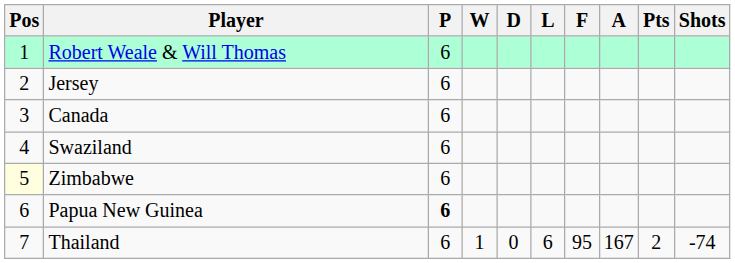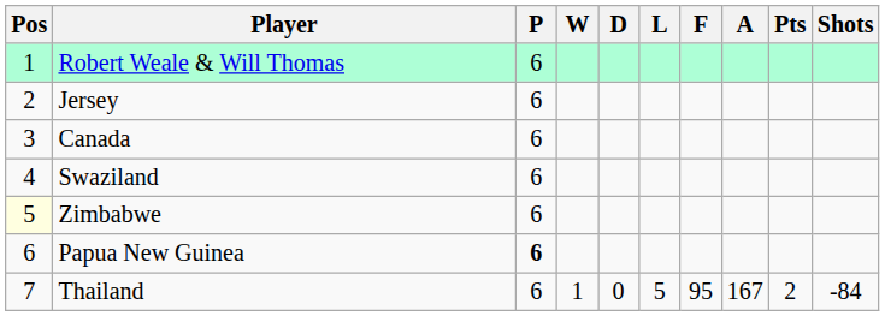Thailand | L: 6 -> 5
Thailand | Shots: -74 -> -84
